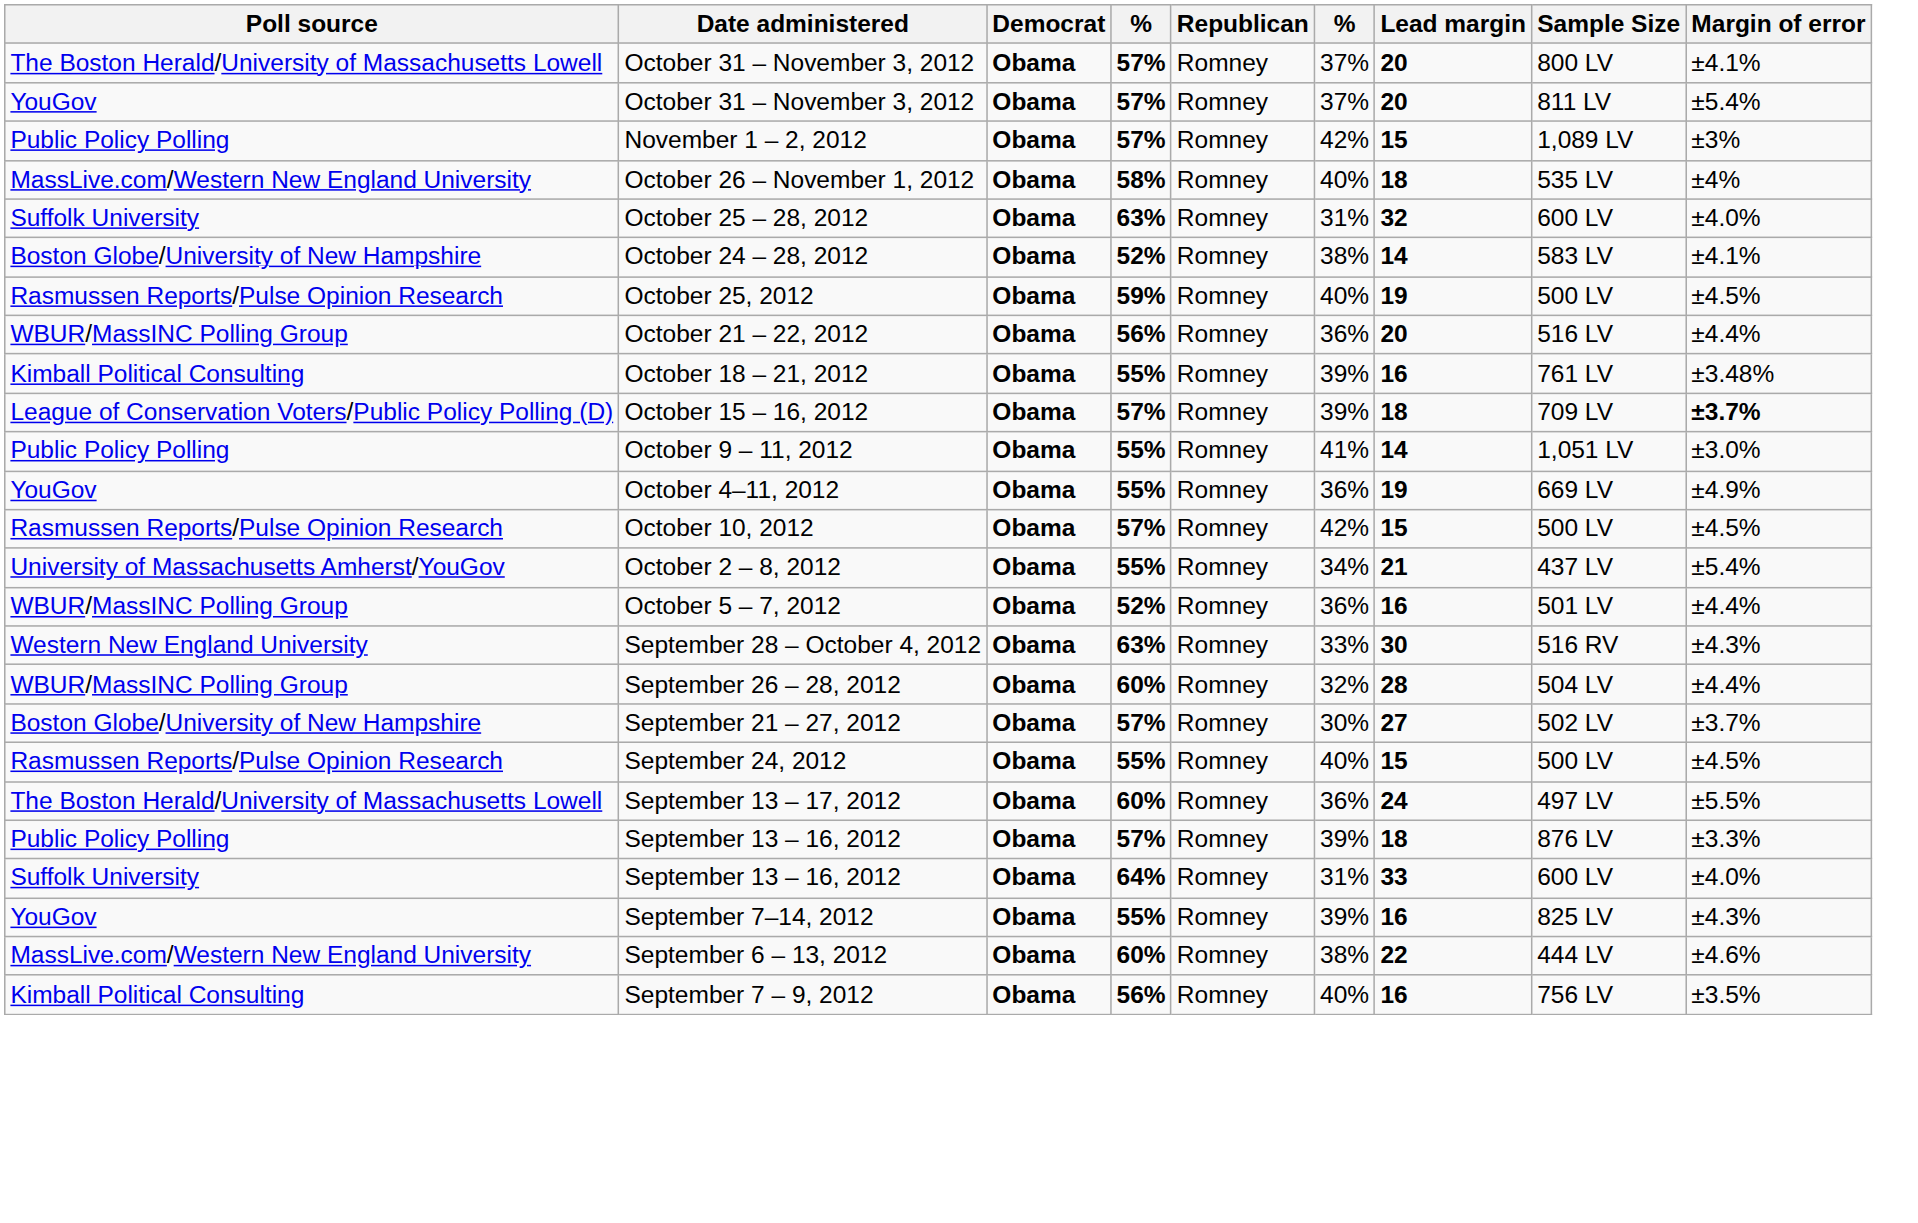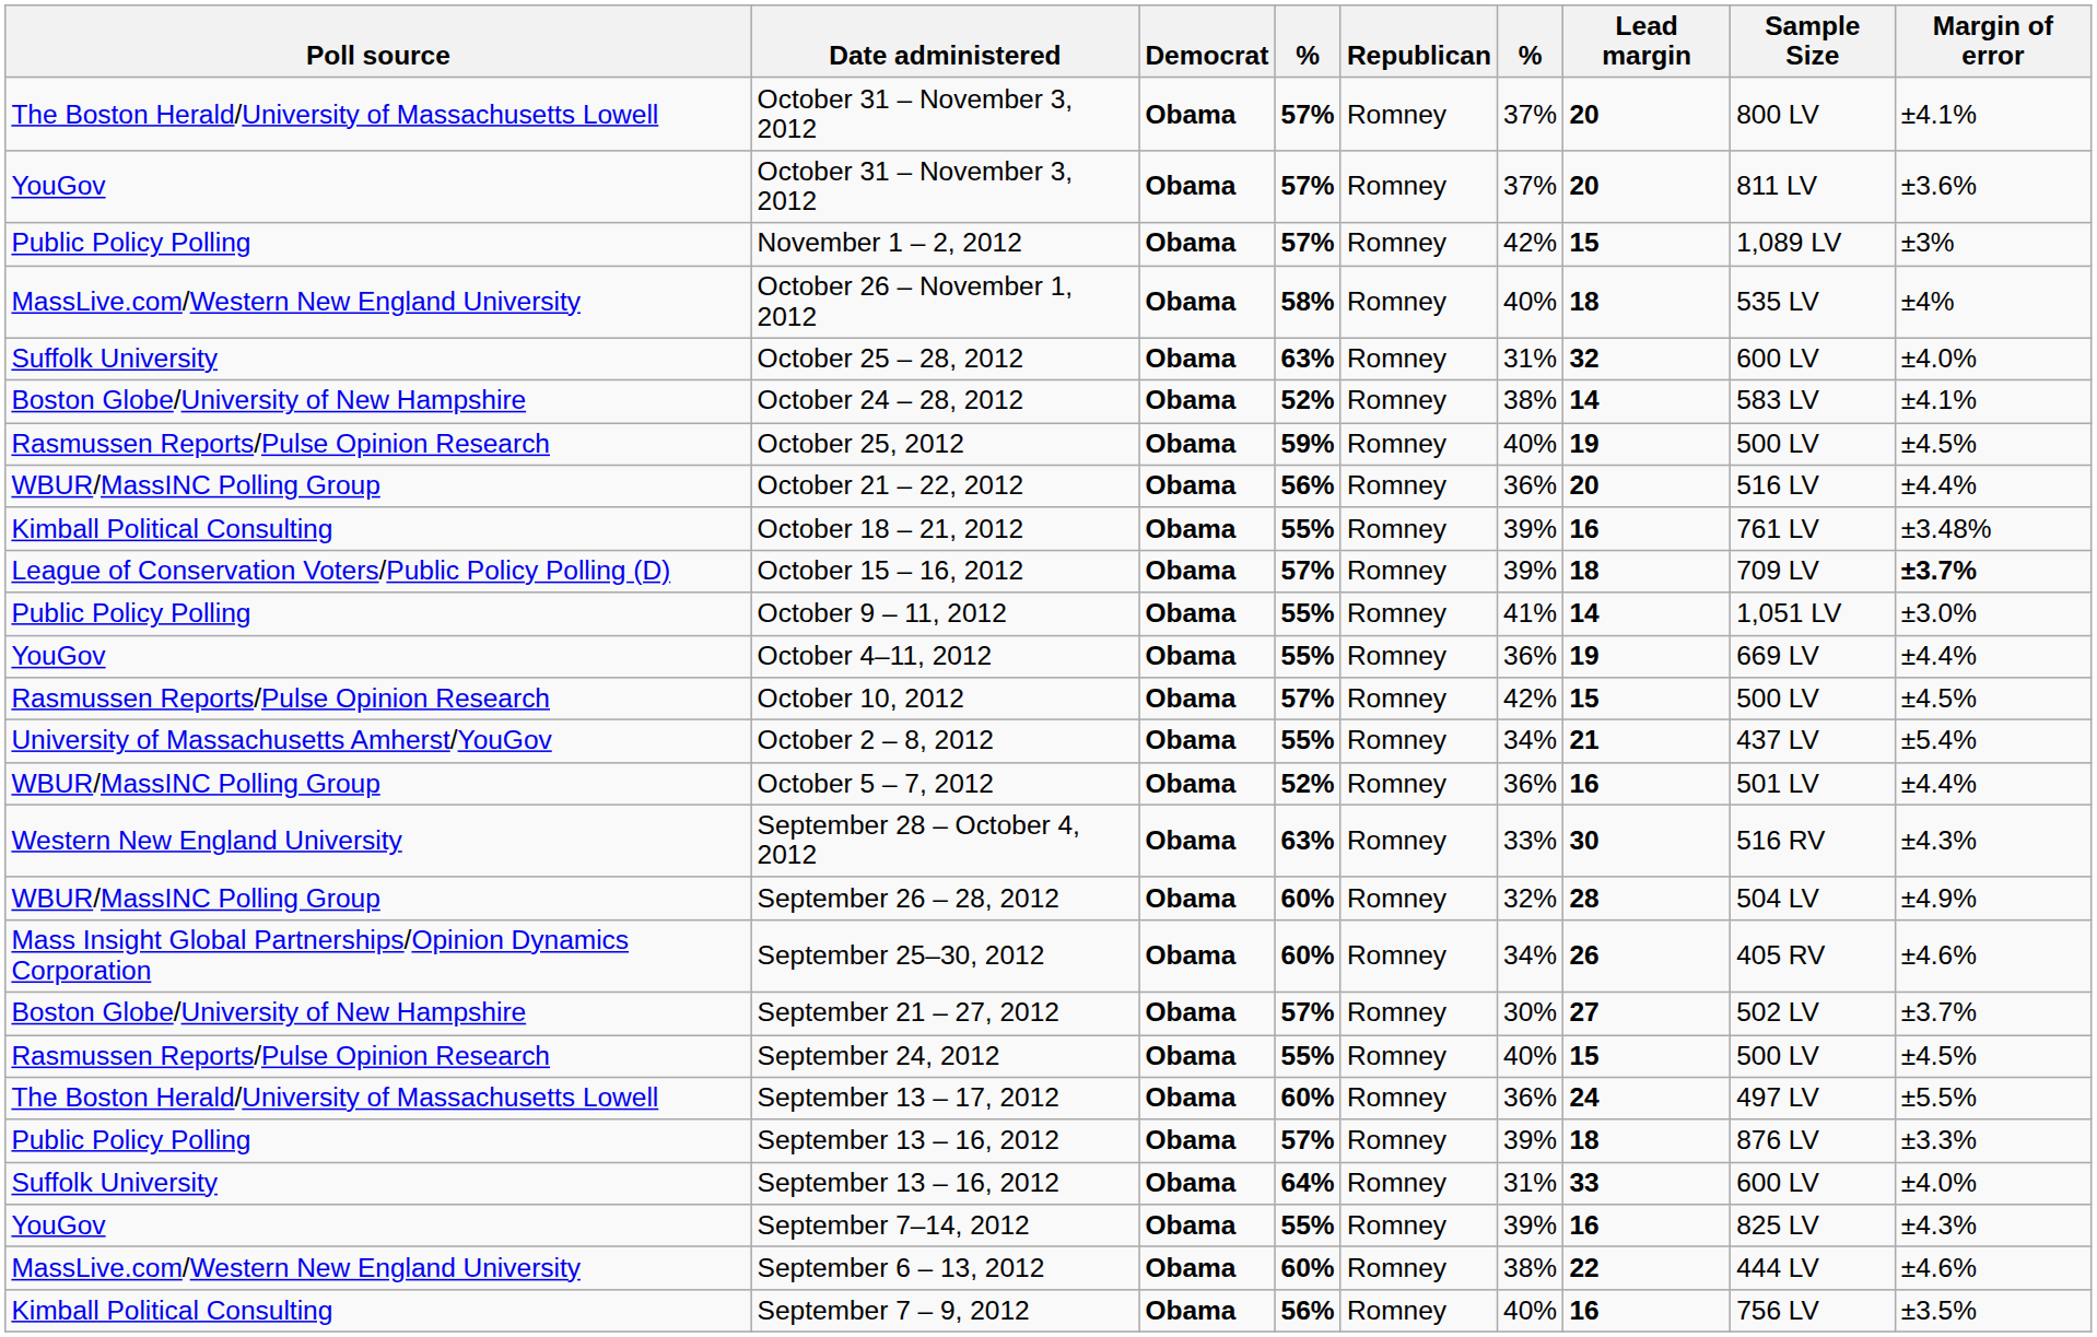YouGov / October 31 – November 3, 2012 | Margin of error: ±5.4% -> ±3.6%
October 4–11, 2012 | Margin of error: ±4.9% -> ±4.4%
September 26 – 28, 2012 | Margin of error: ±4.4% -> ±4.9%
+ row: Mass Insight Global Partnerships/Opinion Dynamics Corporation | September 25–30, 2012 | Obama | 60% | Romney | 34% | 26 | 405 RV | ±4.6%
